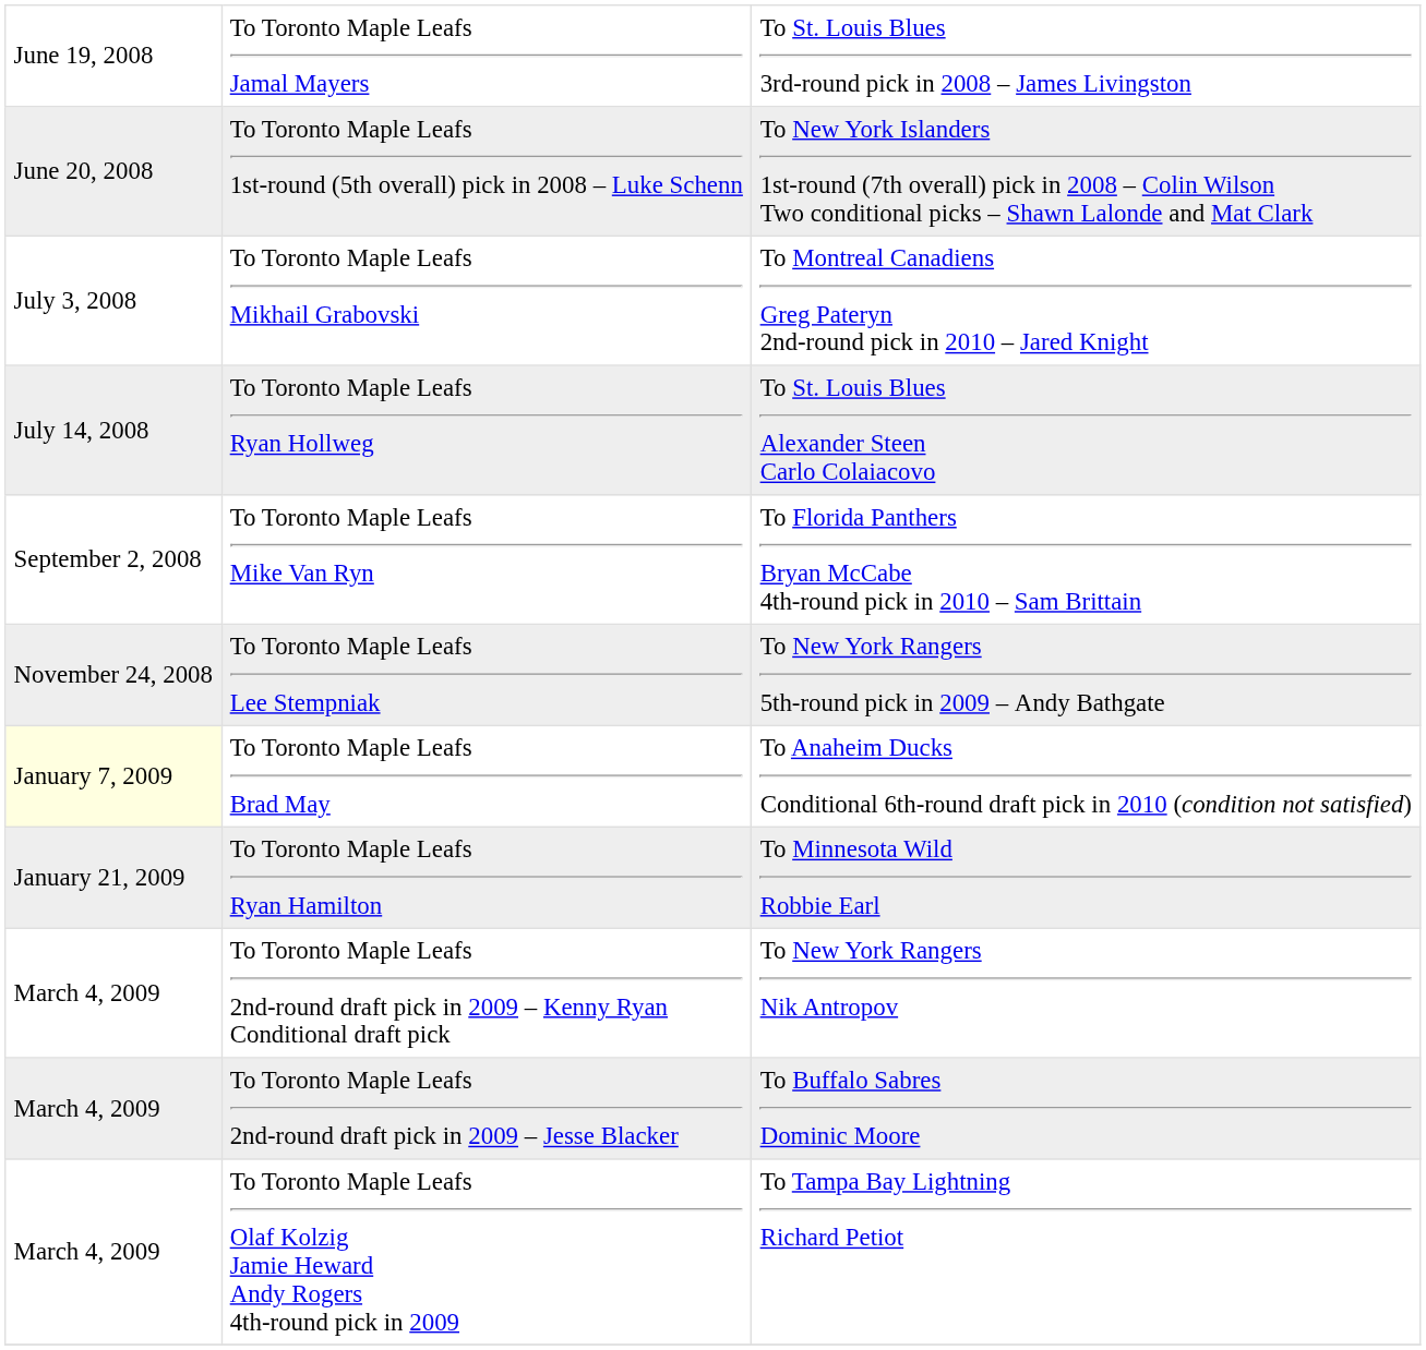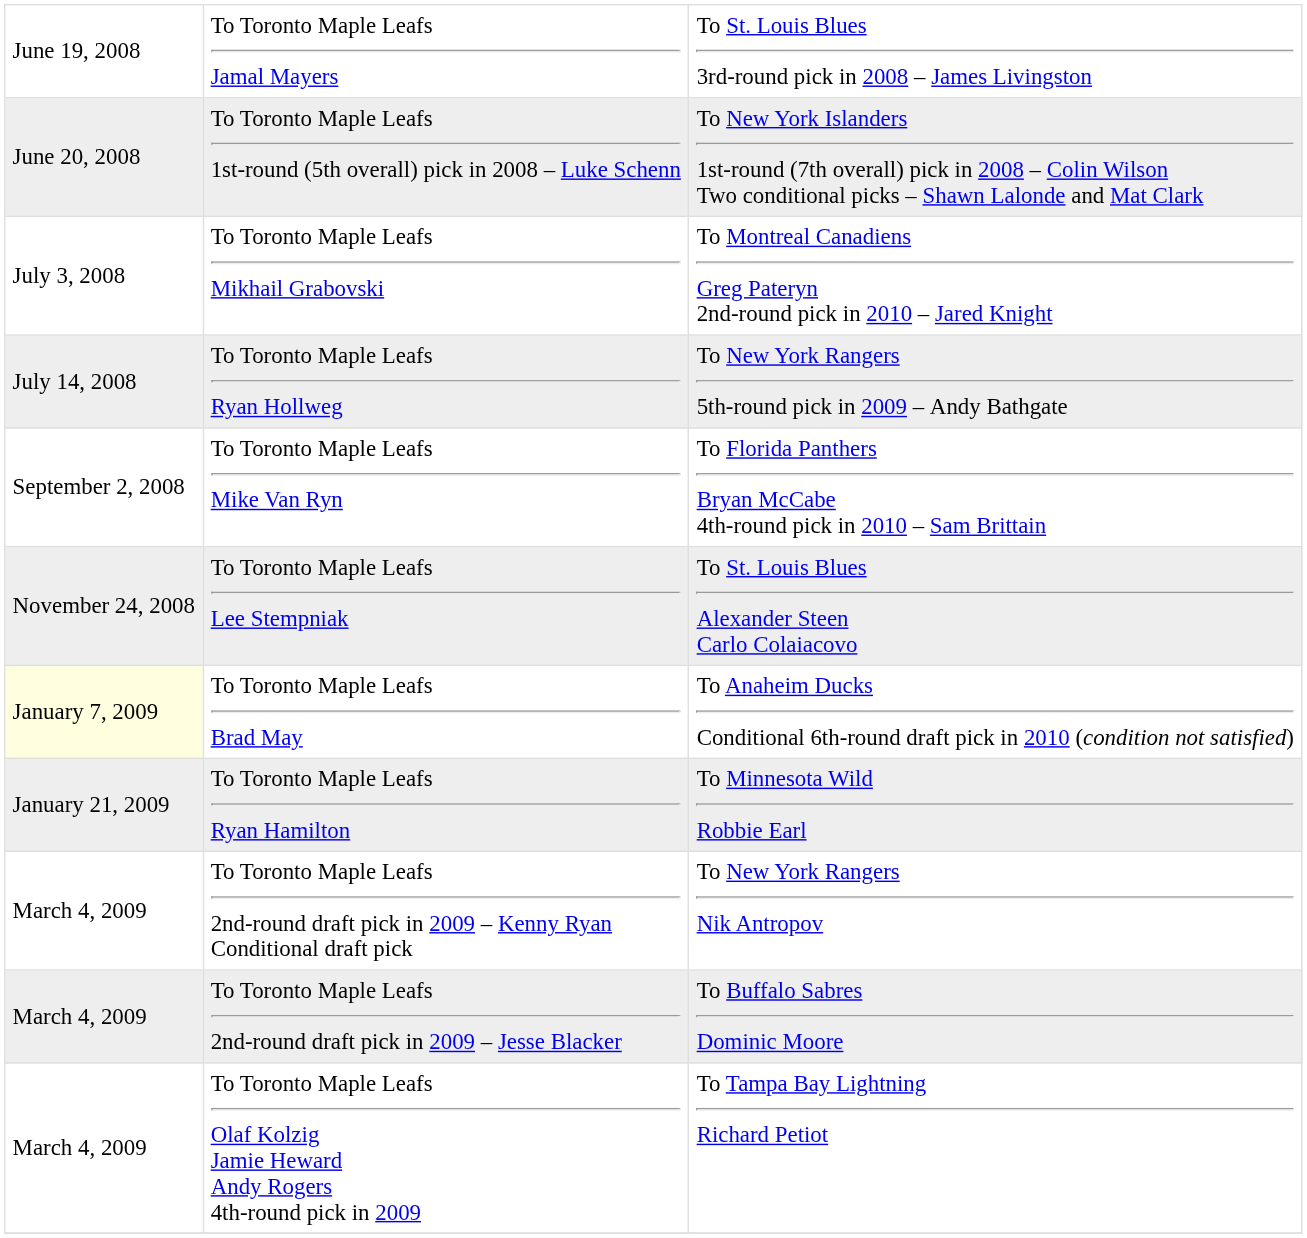To Toronto Maple Leafs Ryan Hollweg | column 3: To St. Louis Blues Alexander Steen Carlo Colaiacovo -> To New York Rangers 5th-round pick in 2009 – Andy Bathgate
To Toronto Maple Leafs Lee Stempniak | column 3: To New York Rangers 5th-round pick in 2009 – Andy Bathgate -> To St. Louis Blues Alexander Steen Carlo Colaiacovo
